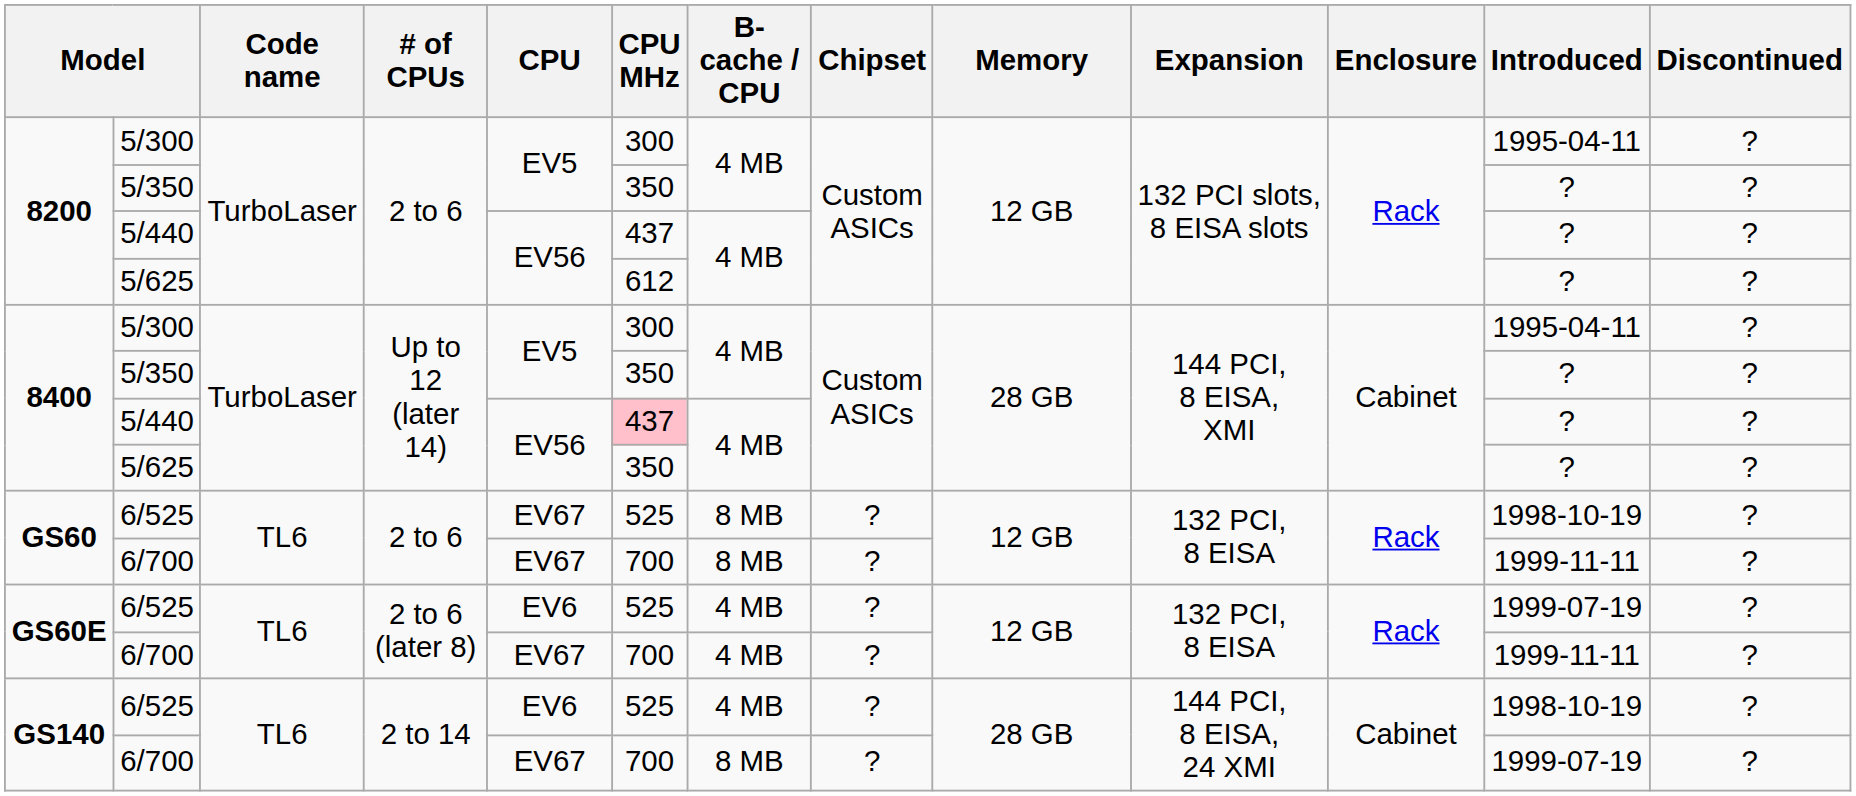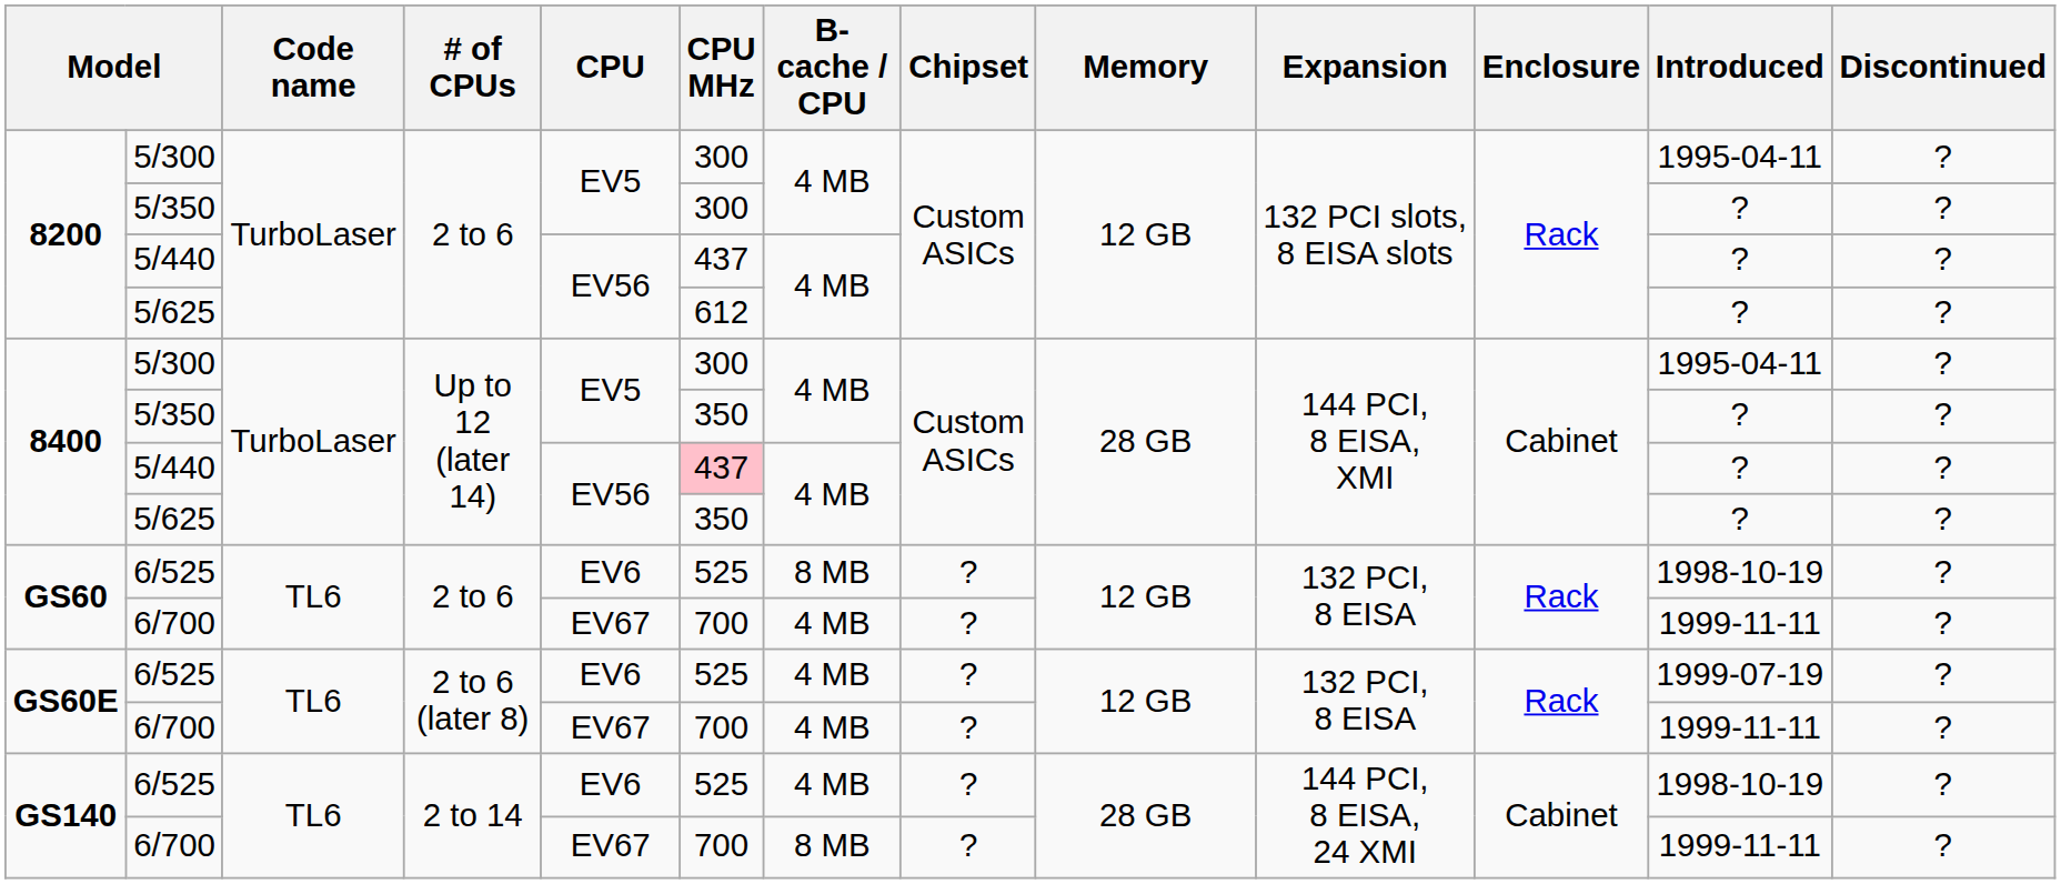8200 / 5/350 | CPU MHz: 350 -> 300
GS60 / 6/525 | CPU: EV67 -> EV6
GS60 / 6/700 | B-cache / CPU: 8 MB -> 4 MB
GS140 / 6/700 | Introduced: 1999-07-19 -> 1999-11-11
